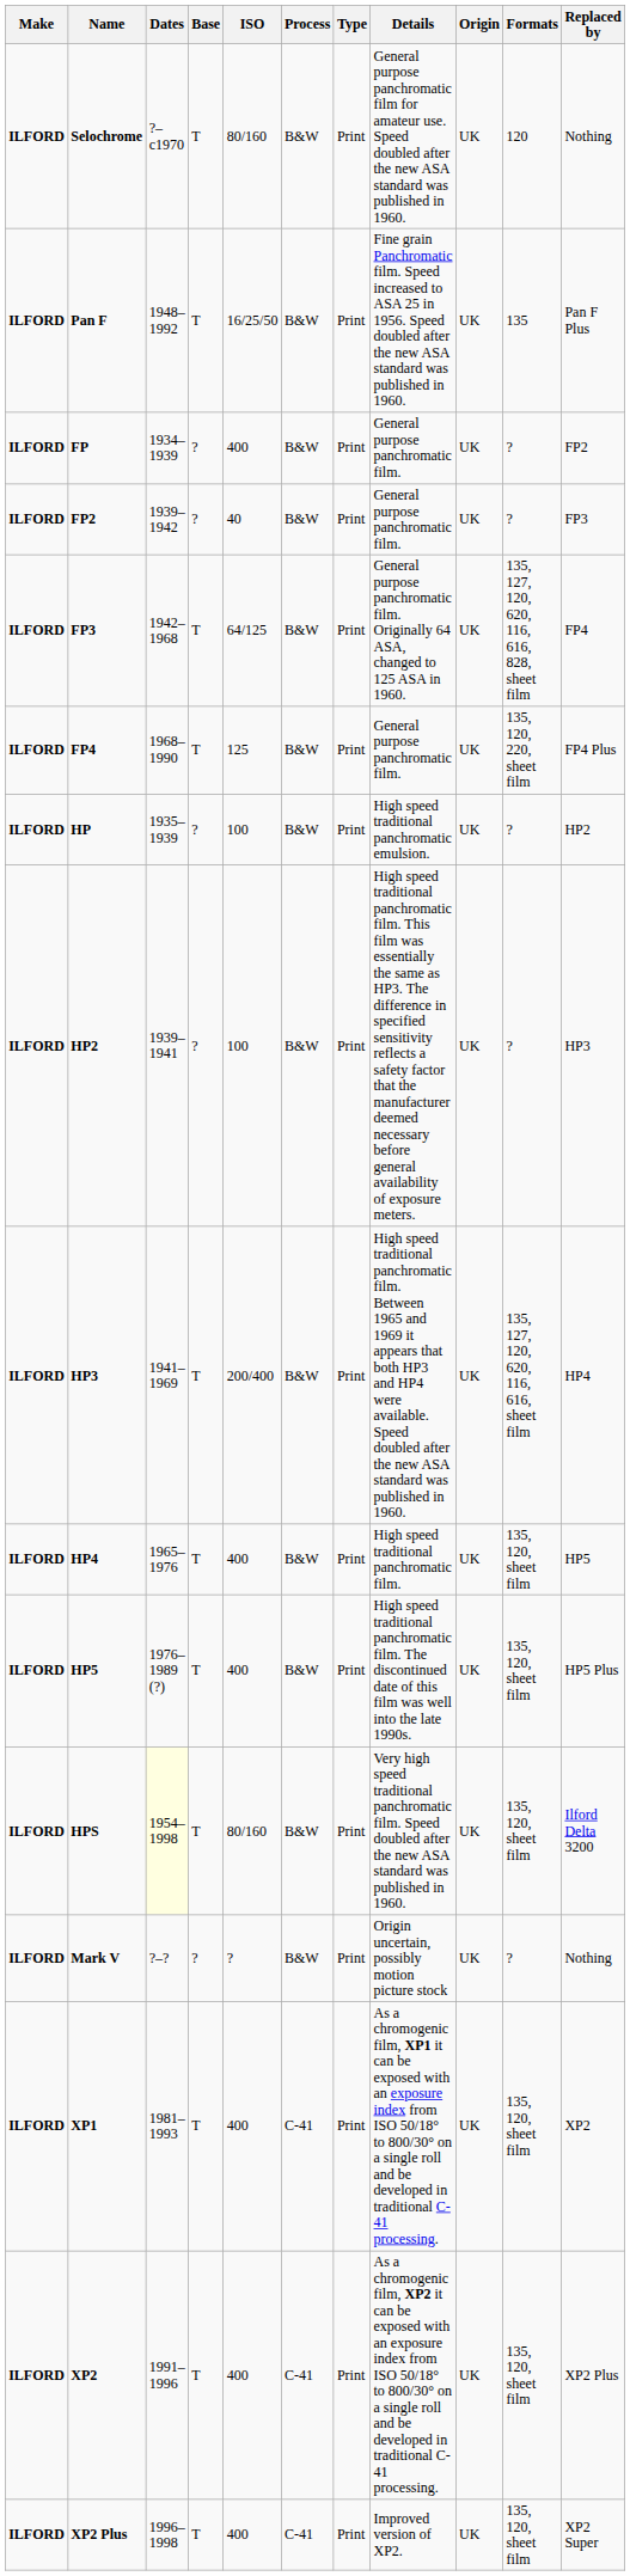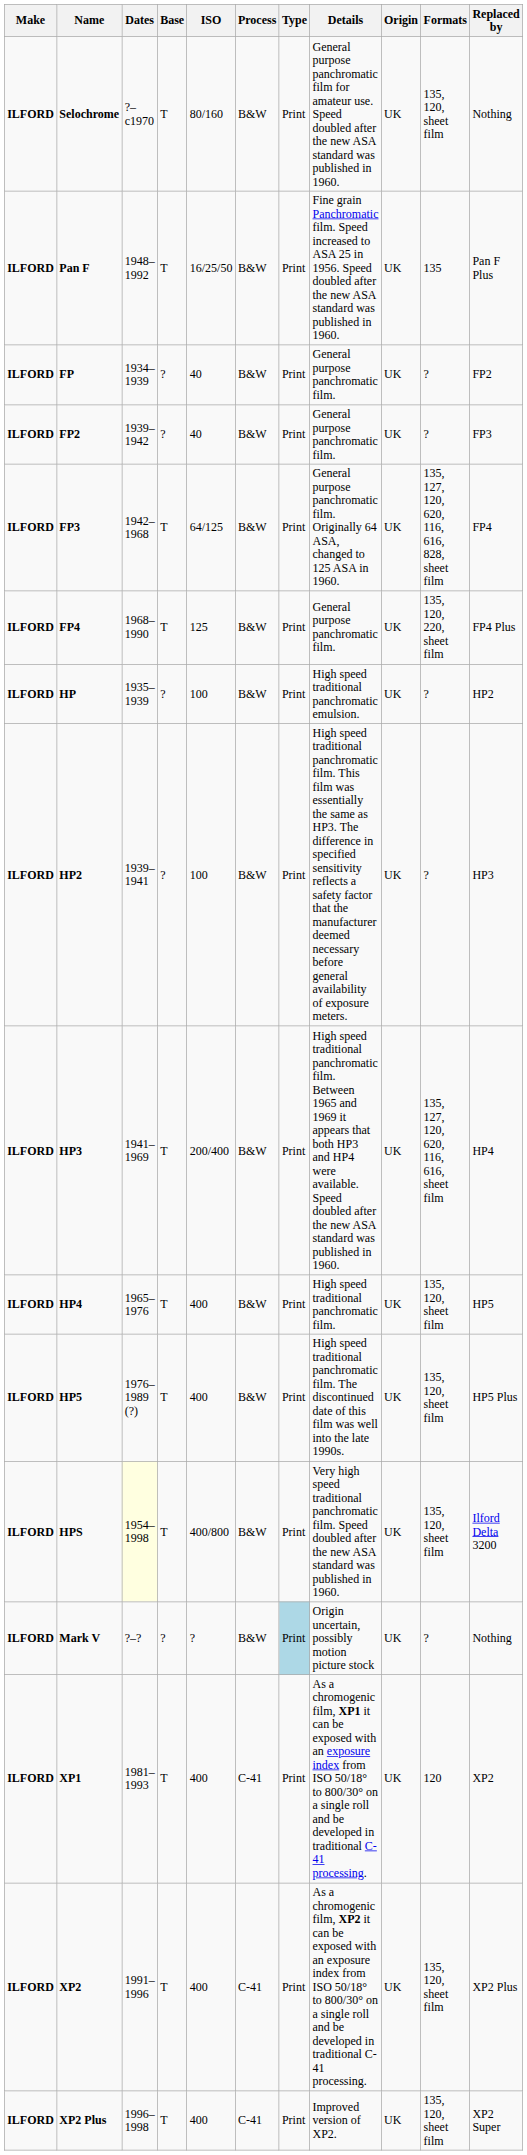Selochrome | Formats: 120 -> 135, 120, sheet film
FP | ISO: 400 -> 40
HPS | ISO: 80/160 -> 400/800
Mark V | Type: no background -> lightblue background
XP1 | Formats: 135, 120, sheet film -> 120
